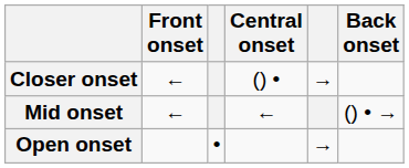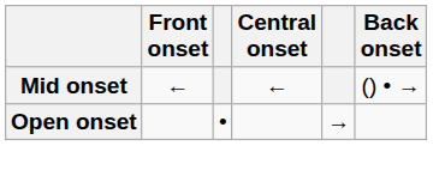- row: Closer onset | ← | () • | →
